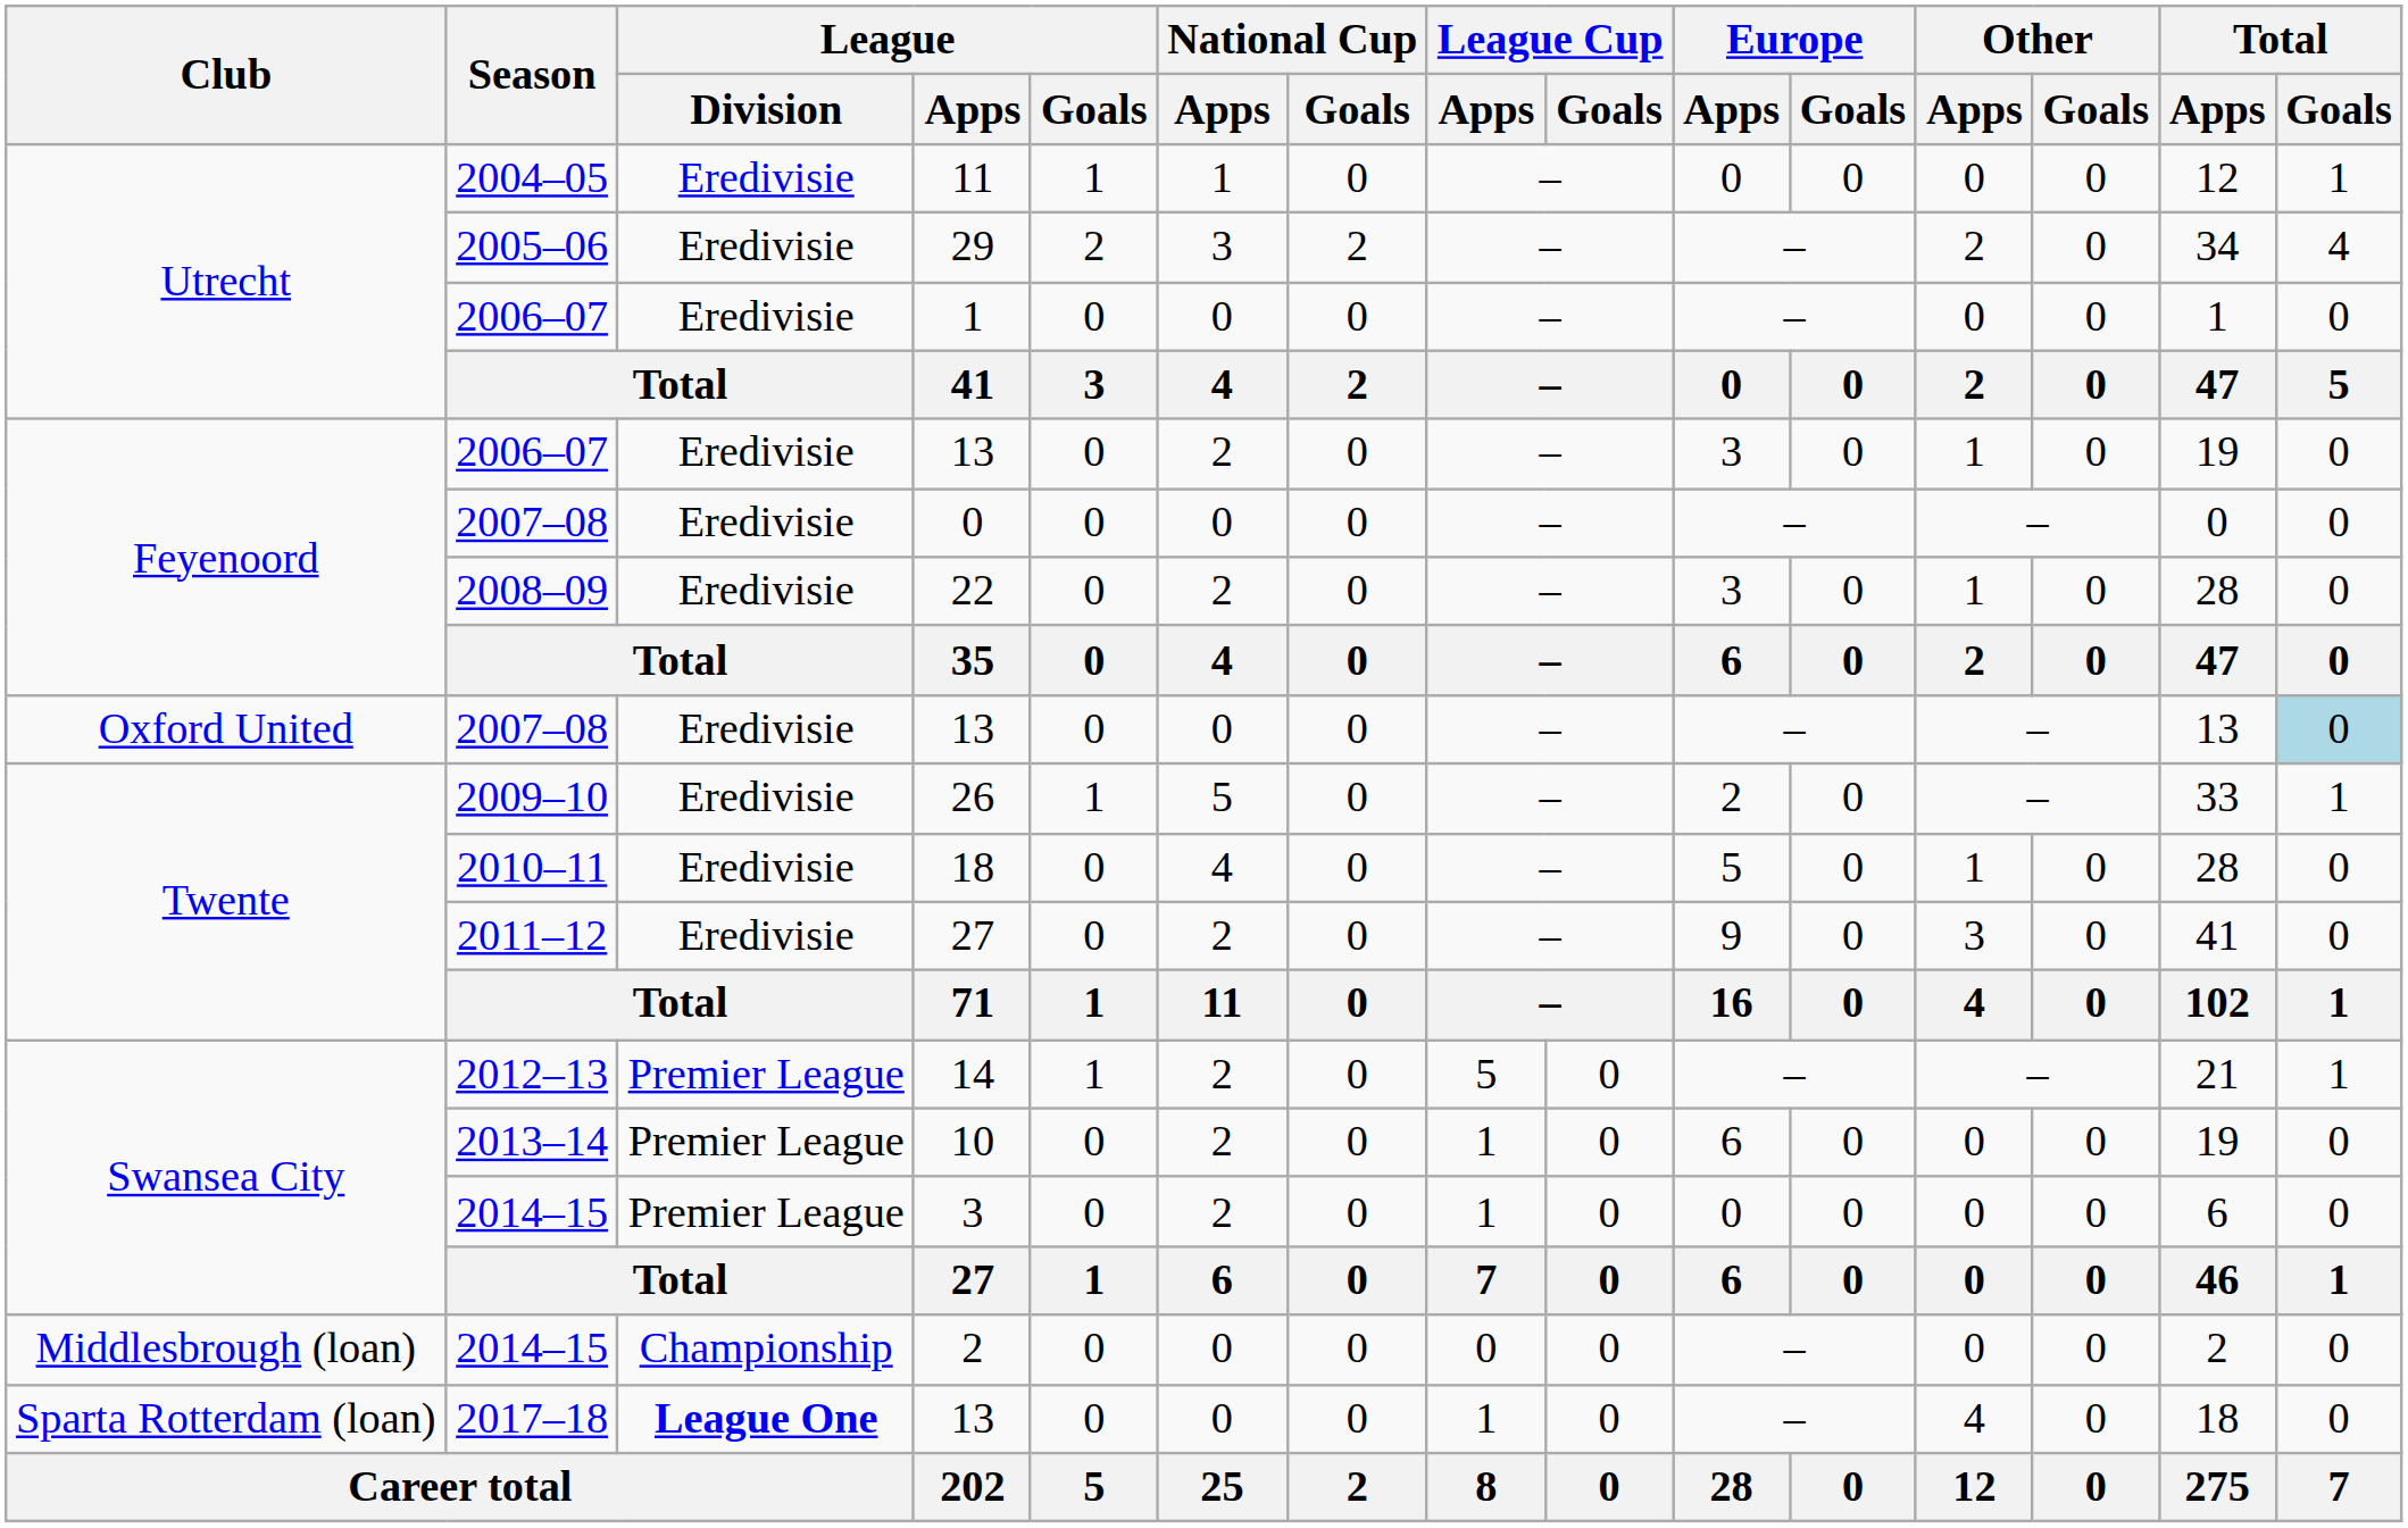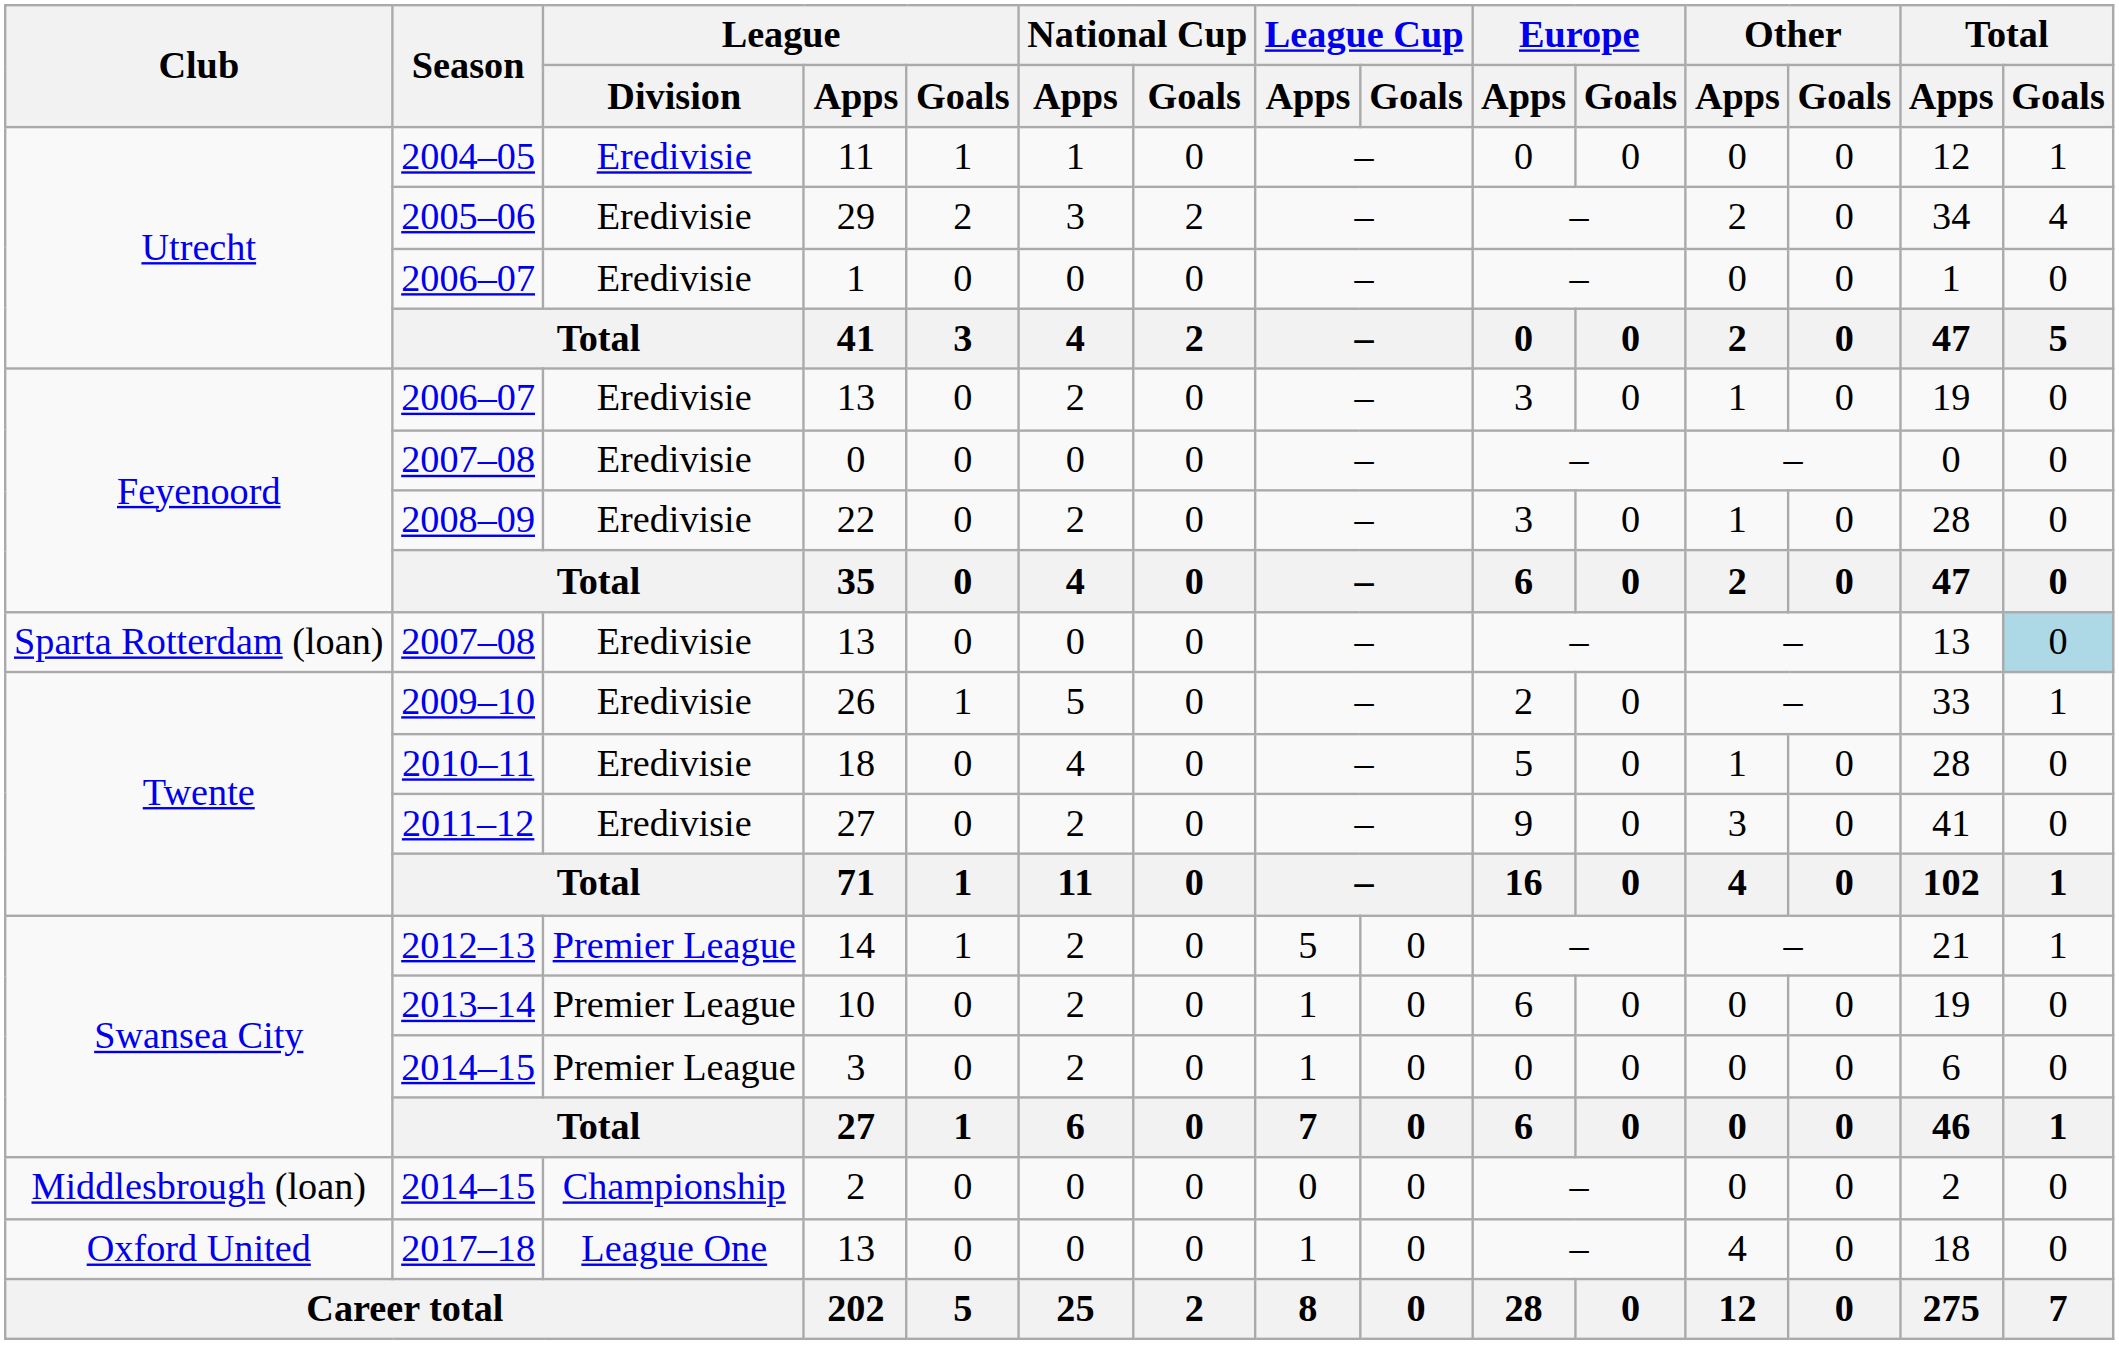2007–08 / 13 | Club: Oxford United -> Sparta Rotterdam (loan)
2017–18 / 13 | Club: Sparta Rotterdam (loan) -> Oxford United
2017–18 / 13 | League / Division: bold -> normal
